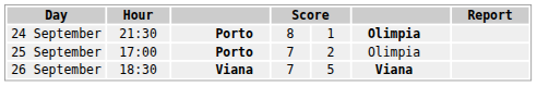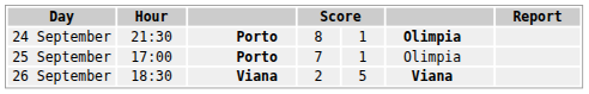25 September | column 5: 2 -> 1
26 September | column 4: 7 -> 2
